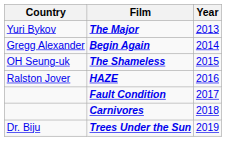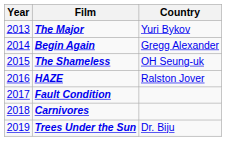columns swapped: Year <-> Country
